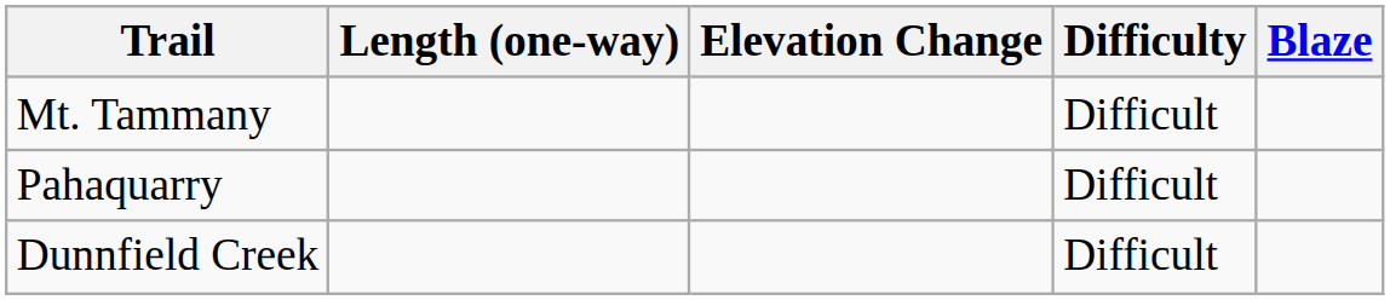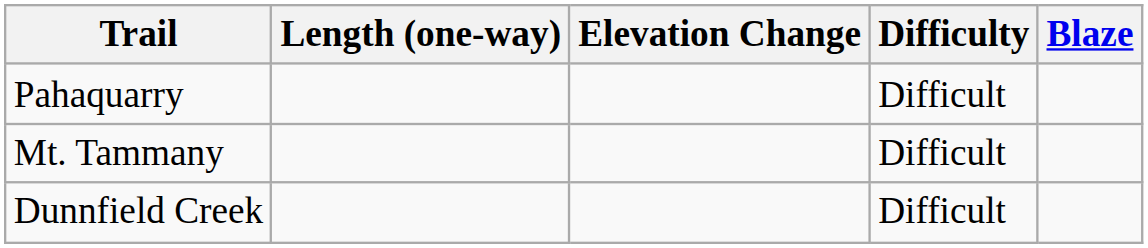rows swapped: Mt. Tammany <-> Pahaquarry
